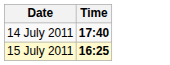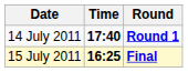+ column: Round | Round 1 | Final
